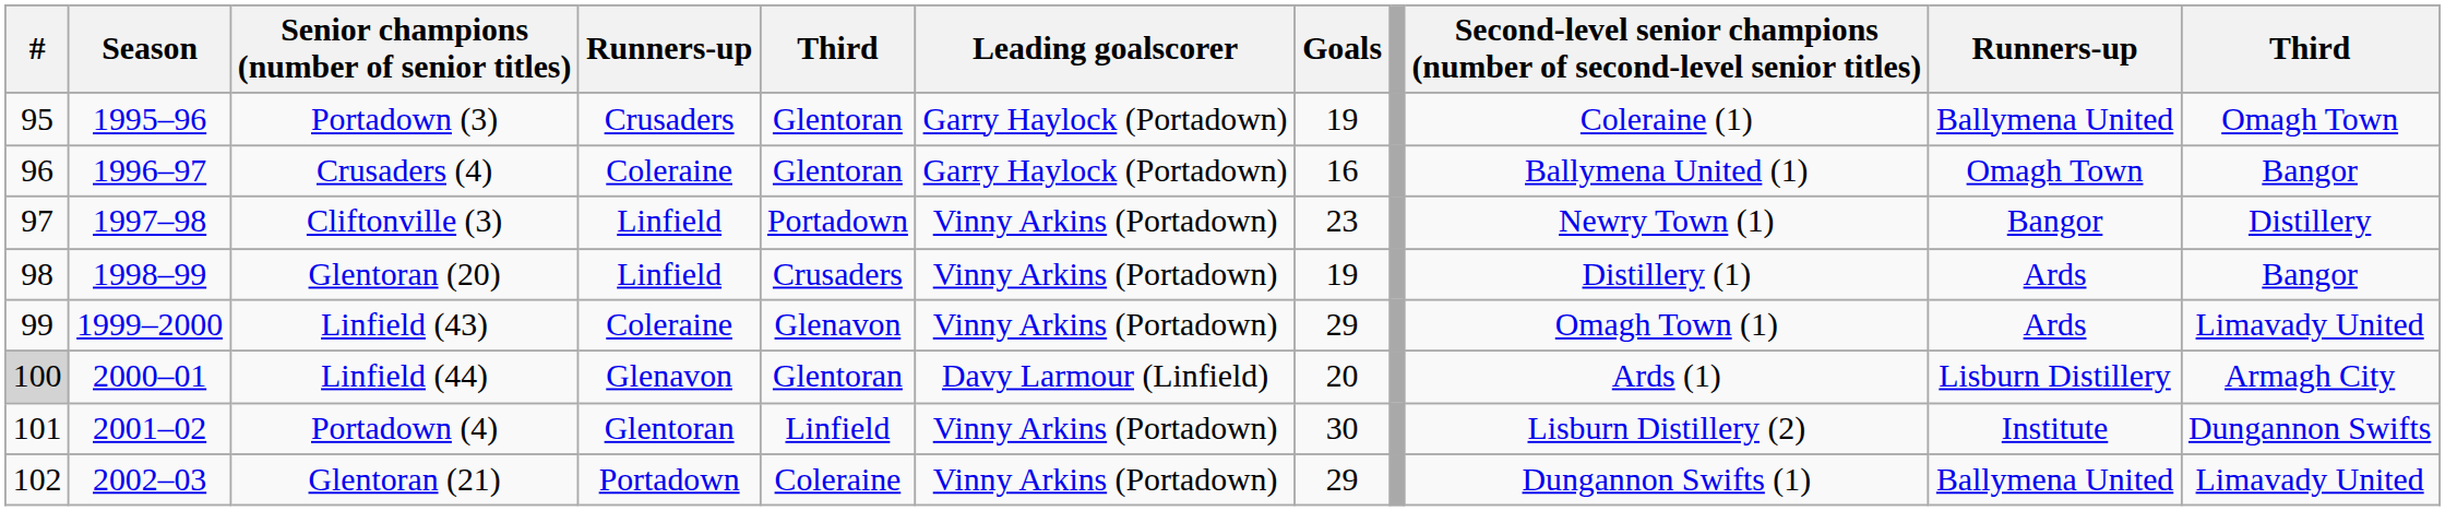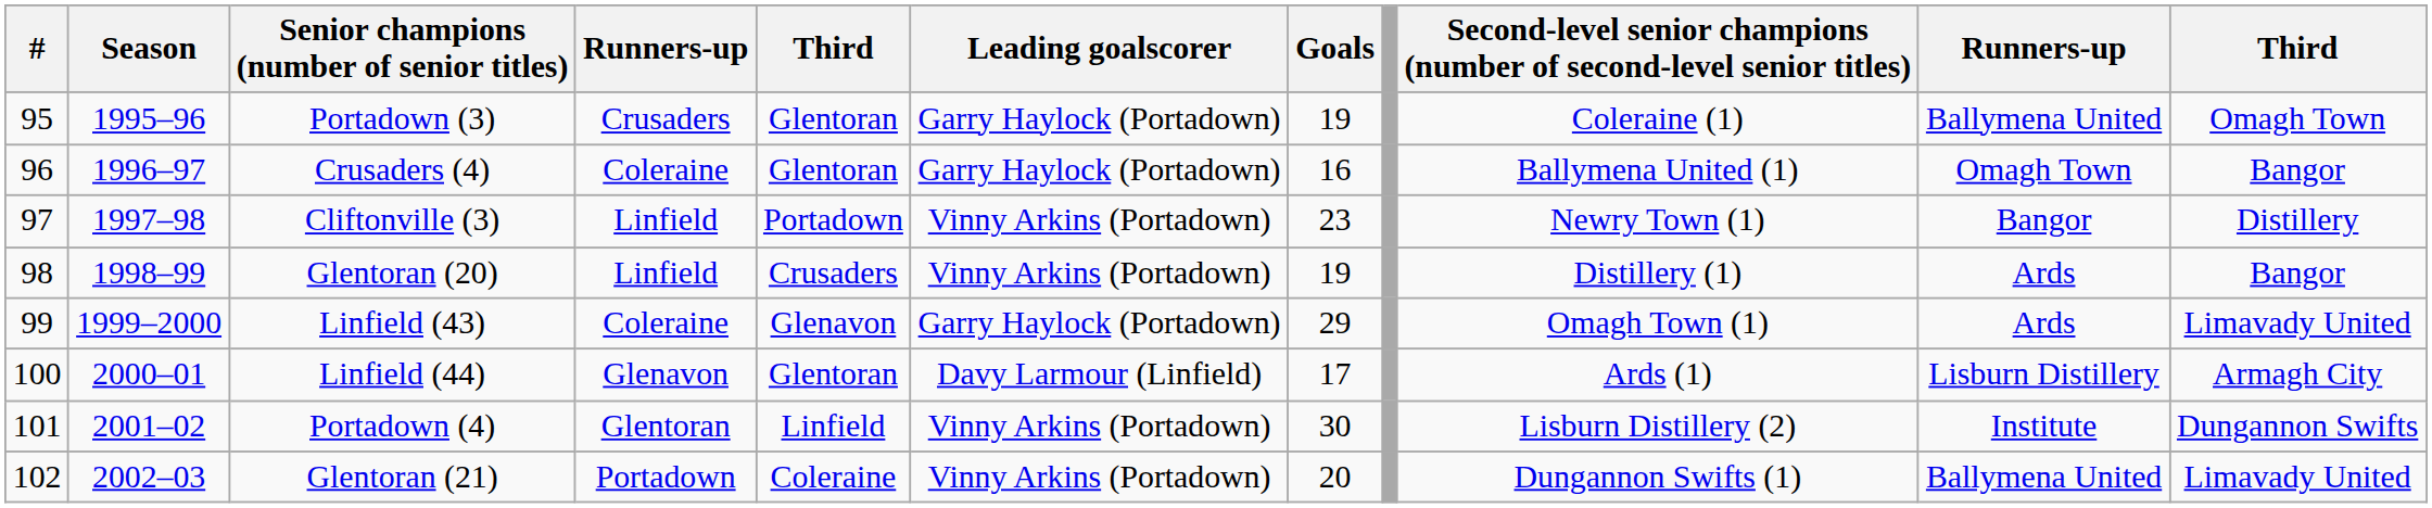Linfield (43) | Leading goalscorer: Vinny Arkins (Portadown) -> Garry Haylock (Portadown)
Linfield (44) | #: lightgrey background -> no background
Linfield (44) | Goals: 20 -> 17
Glentoran (21) | Goals: 29 -> 20
